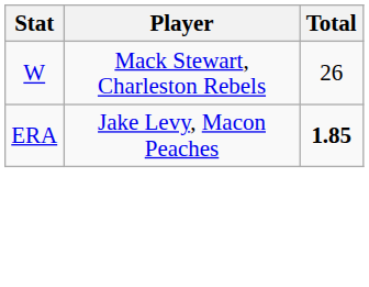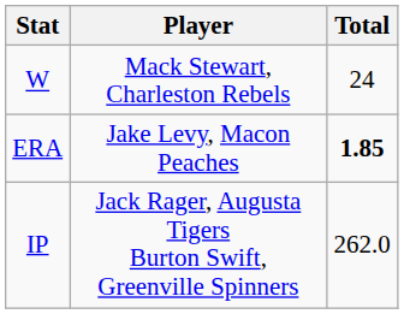W | Total: 26 -> 24
+ row: IP | Jack Rager, Augusta Tigers Burton Swift, Greenville Spinners | 262.0
